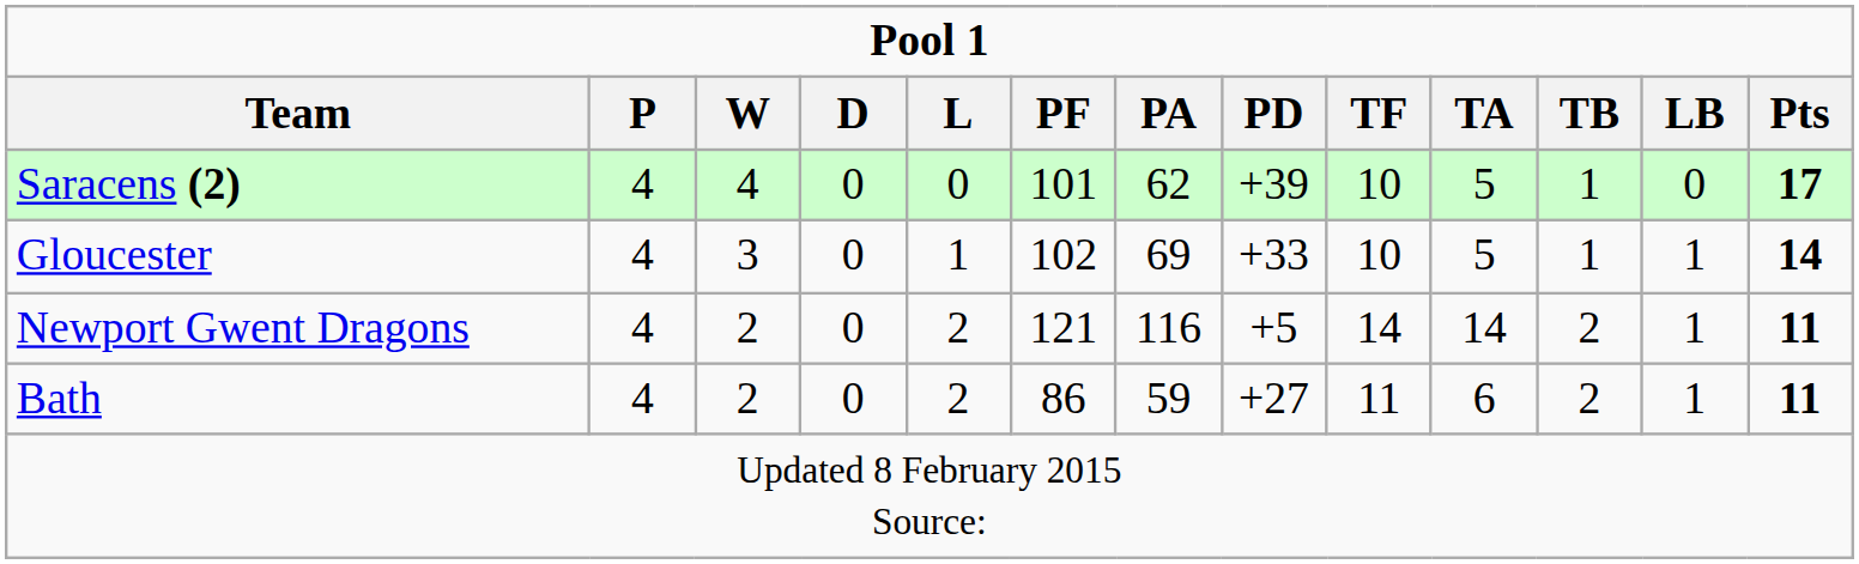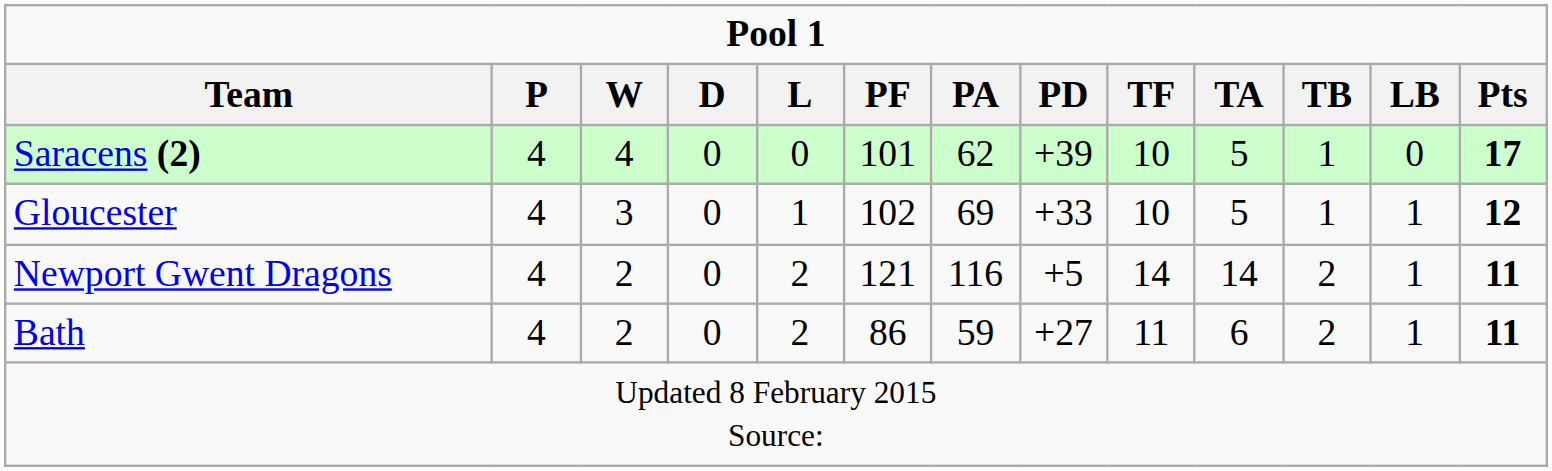Gloucester | Pts: 14 -> 12
